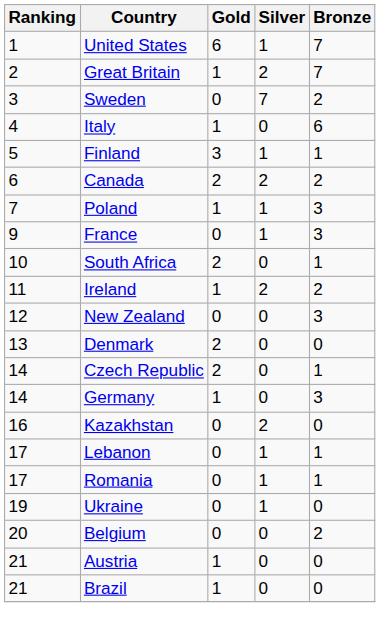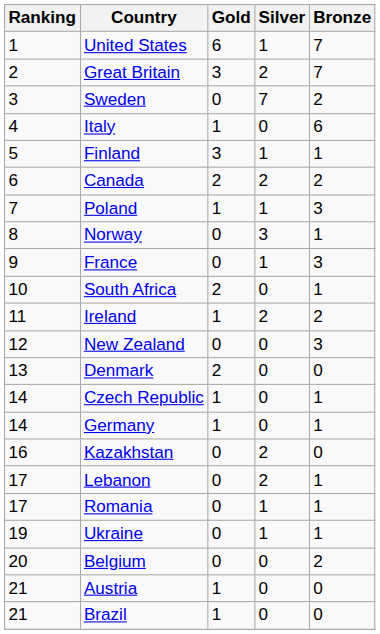Great Britain | Gold: 1 -> 3
+ row: 8 | Norway | 0 | 3 | 1
Czech Republic | Gold: 2 -> 1
Germany | Bronze: 3 -> 1
Lebanon | Silver: 1 -> 2
Ukraine | Bronze: 0 -> 1
